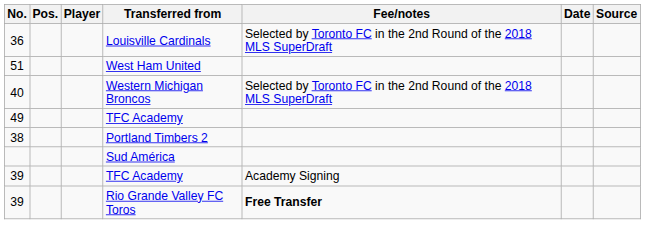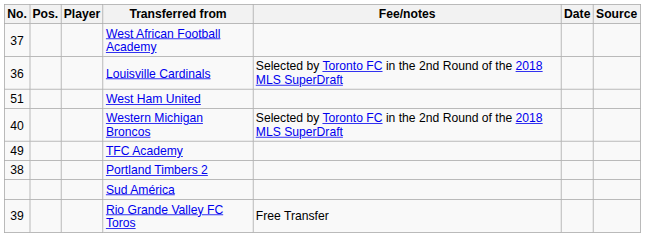+ row: 37 | West African Football Academy
- row: 39 | TFC Academy | Academy Signing
39 / Rio Grande Valley FC Toros | Fee/notes: bold -> normal
